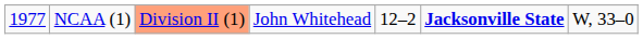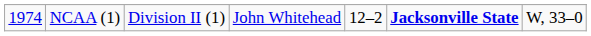NCAA (1) | column 1: 1977 -> 1974
NCAA (1) | column 3: lightsalmon background -> no background
